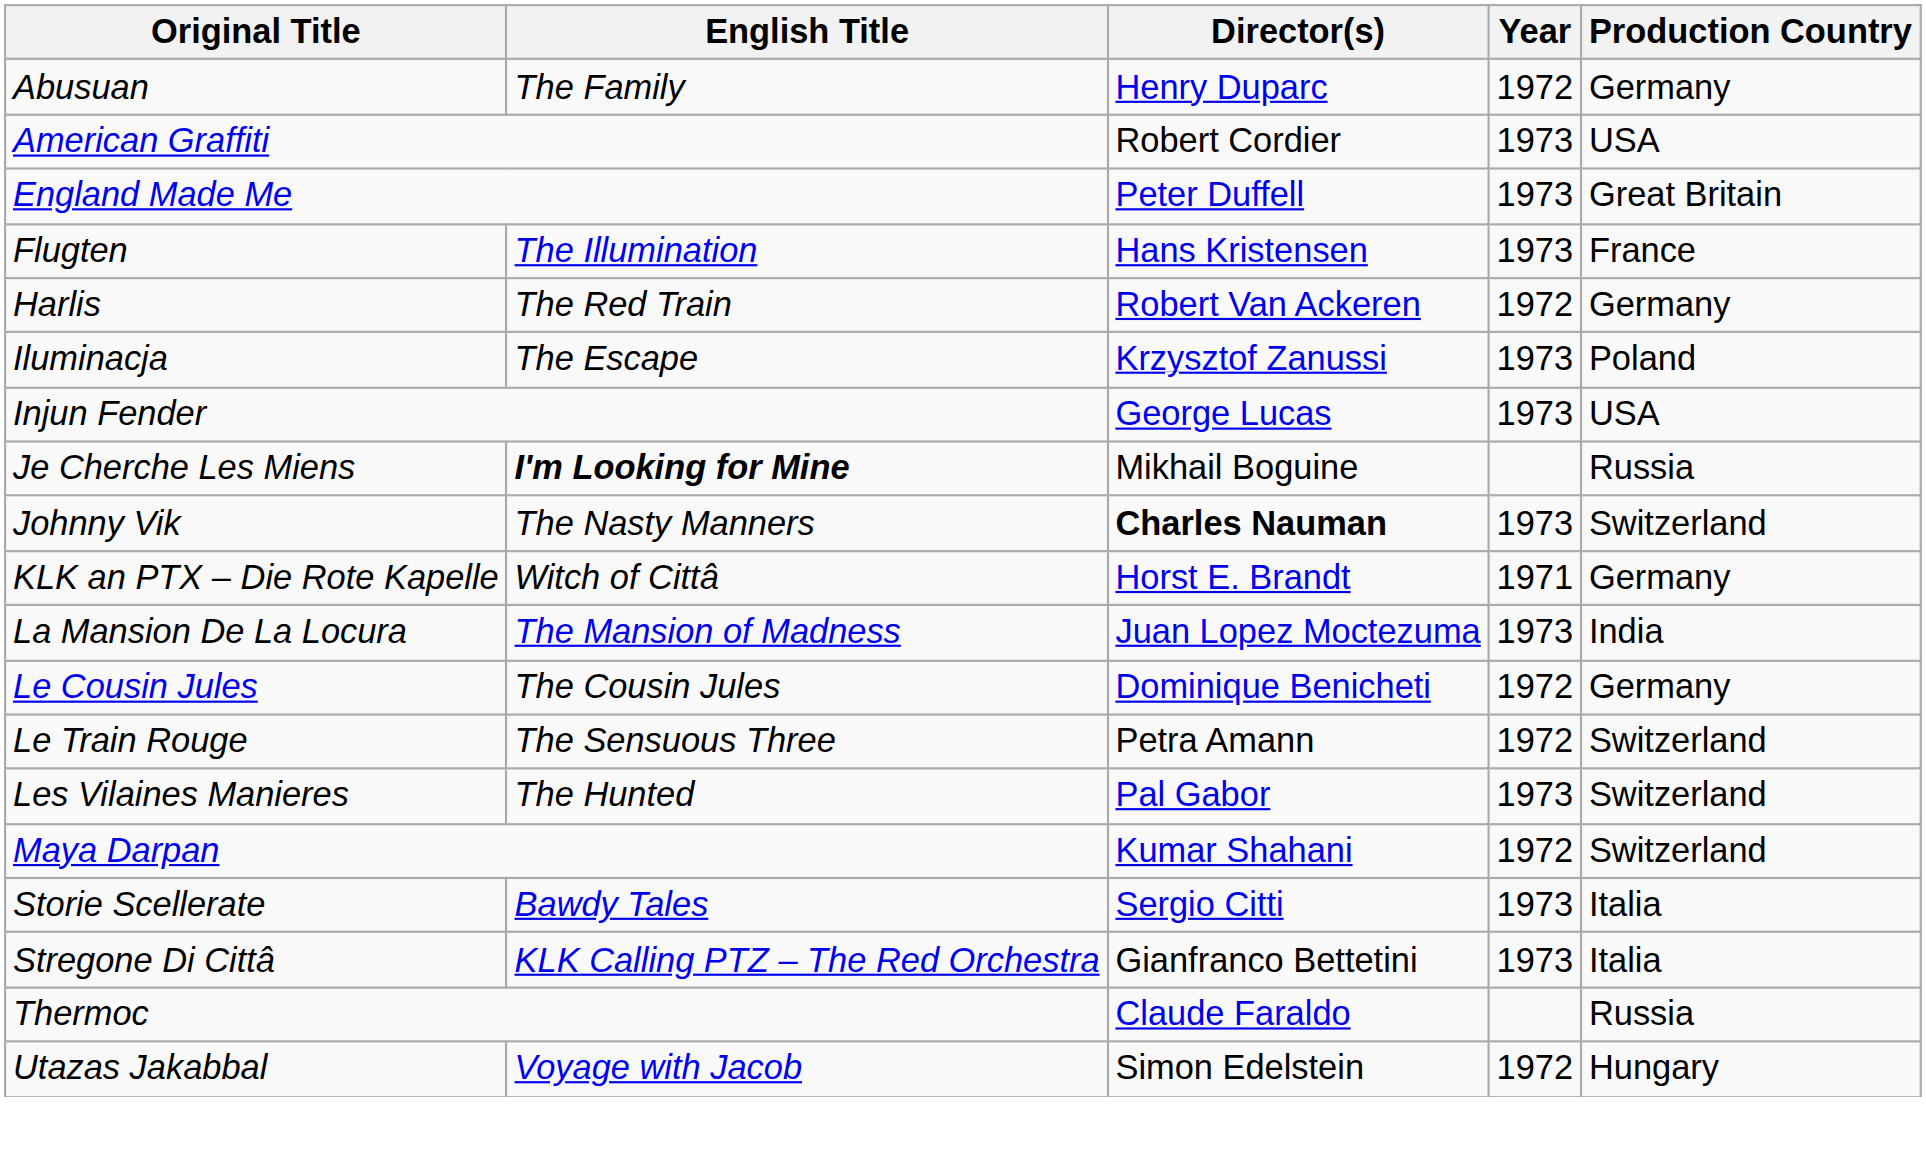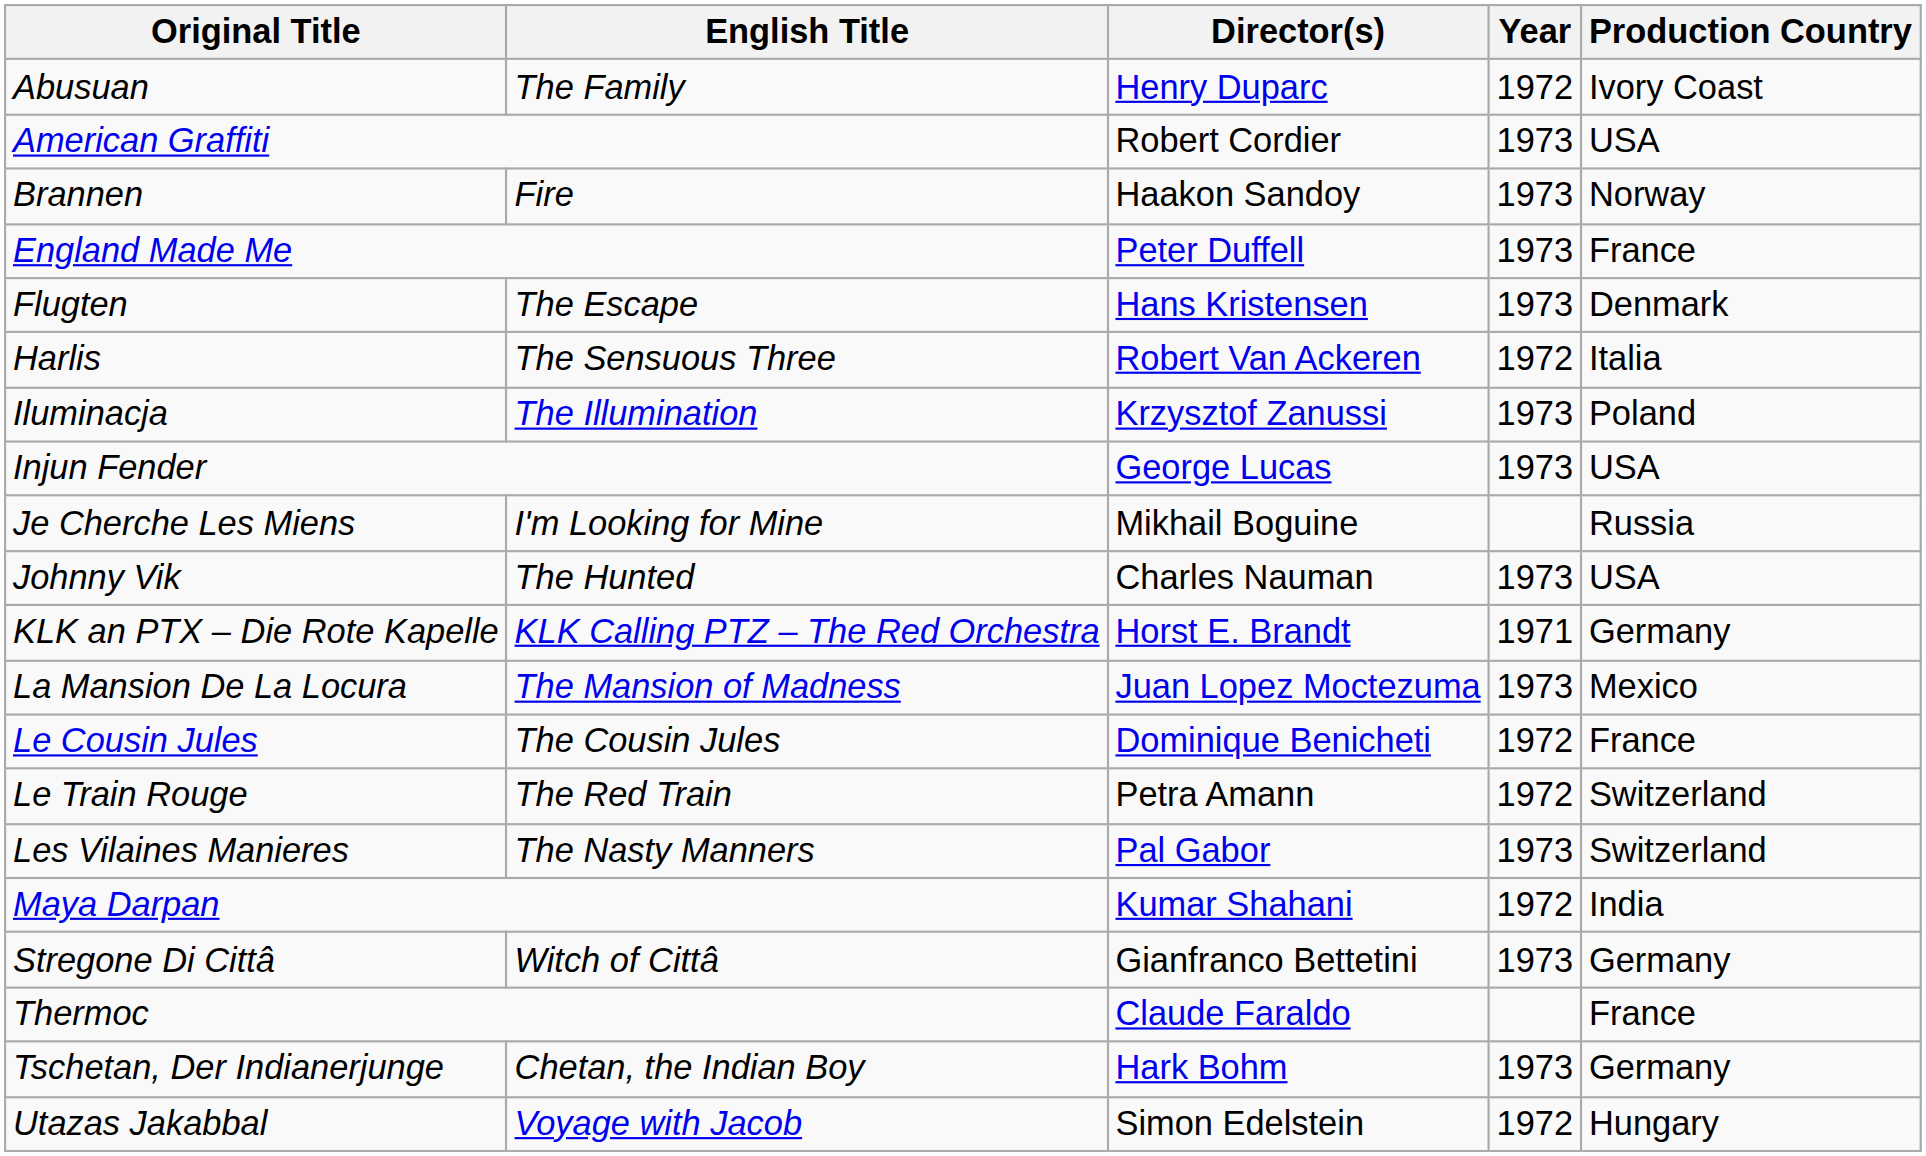Abusuan | Production Country: Germany -> Ivory Coast
+ row: Brannen | Fire | Haakon Sandoy | 1973 | Norway
England Made Me | Production Country: Great Britain -> France
Flugten | English Title: The Illumination -> The Escape
Flugten | Production Country: France -> Denmark
Harlis | English Title: The Red Train -> The Sensuous Three
Harlis | Production Country: Germany -> Italia
Iluminacja | English Title: The Escape -> The Illumination
Je Cherche Les Miens | English Title: bold -> normal
Johnny Vik | English Title: The Nasty Manners -> The Hunted
Johnny Vik | Director(s): bold -> normal
Johnny Vik | Production Country: Switzerland -> USA
KLK an PTX – Die Rote Kapelle | English Title: Witch of Cittâ -> KLK Calling PTZ – The Red Orchestra
La Mansion De La Locura | Production Country: India -> Mexico
Le Cousin Jules | Production Country: Germany -> France
Le Train Rouge | English Title: The Sensuous Three -> The Red Train
Les Vilaines Manieres | English Title: The Hunted -> The Nasty Manners
Maya Darpan | Production Country: Switzerland -> India
- row: Storie Scellerate | Bawdy Tales | Sergio Citti | 1973 | Italia
Stregone Di Cittâ | English Title: KLK Calling PTZ – The Red Orchestra -> Witch of Cittâ
Stregone Di Cittâ | Production Country: Italia -> Germany
Thermoc | Production Country: Russia -> France
+ row: Tschetan, Der Indianerjunge | Chetan, the Indian Boy | Hark Bohm | 1973 | Germany
